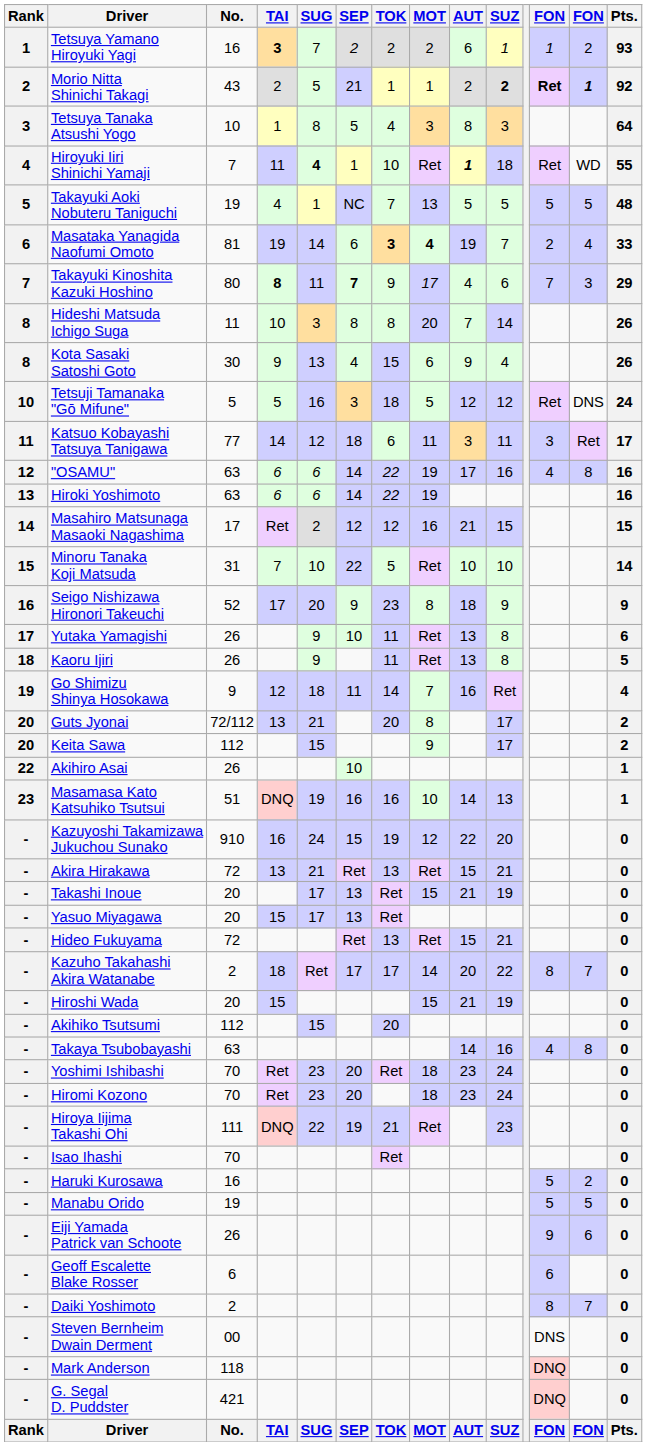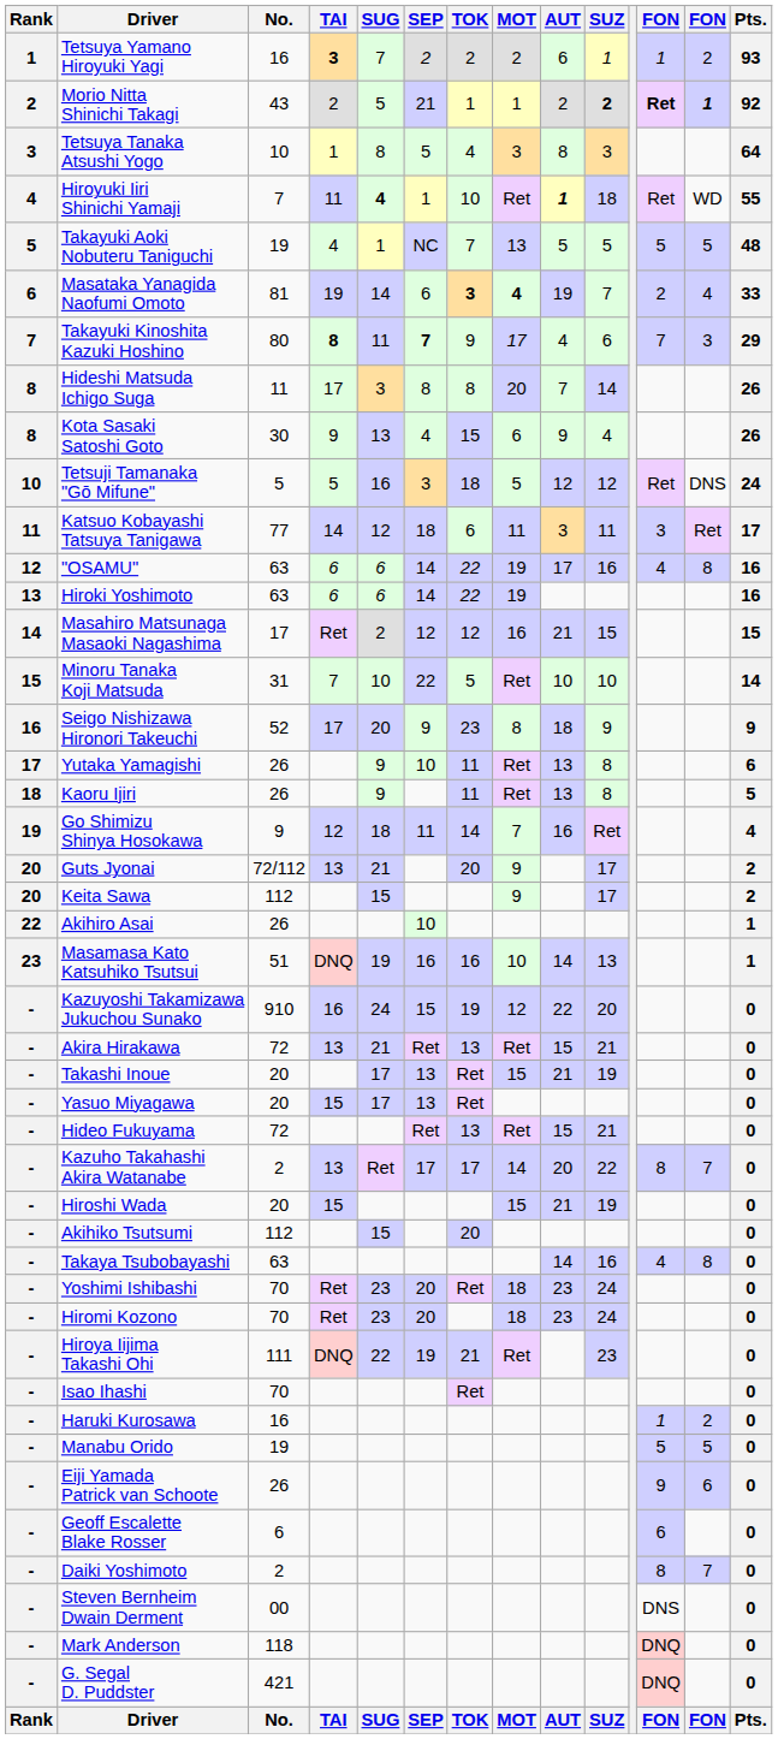Hideshi Matsuda Ichigo Suga | TAI: 10 -> 17
Guts Jyonai | MOT: 8 -> 9
Kazuho Takahashi Akira Watanabe | TAI: 18 -> 13
Haruki Kurosawa | column 12: 5 -> 1
